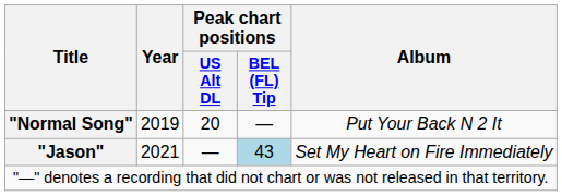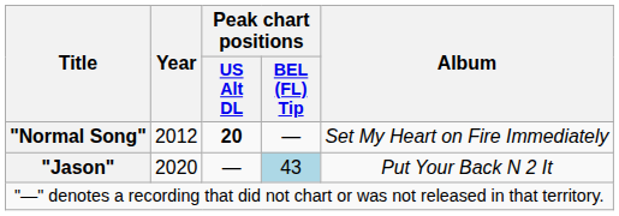"Normal Song" | Year: 2019 -> 2012
"Normal Song" | Peak chart positions / US Alt DL: normal -> bold
"Normal Song" | Album: Put Your Back N 2 It -> Set My Heart on Fire Immediately
"Jason" | Year: 2021 -> 2020
"Jason" | Album: Set My Heart on Fire Immediately -> Put Your Back N 2 It
